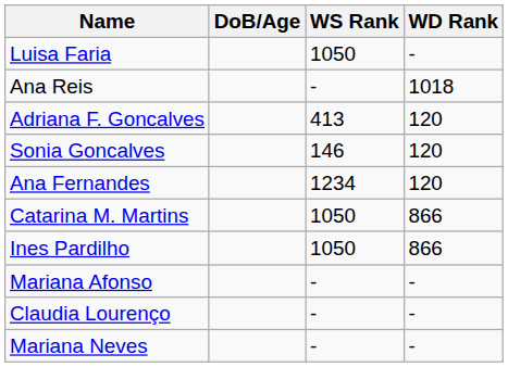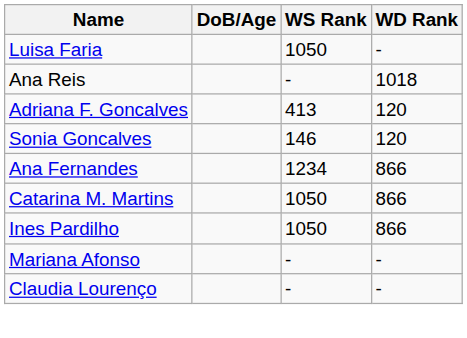Ana Fernandes | WD Rank: 120 -> 866
- row: Mariana Neves | - | -
